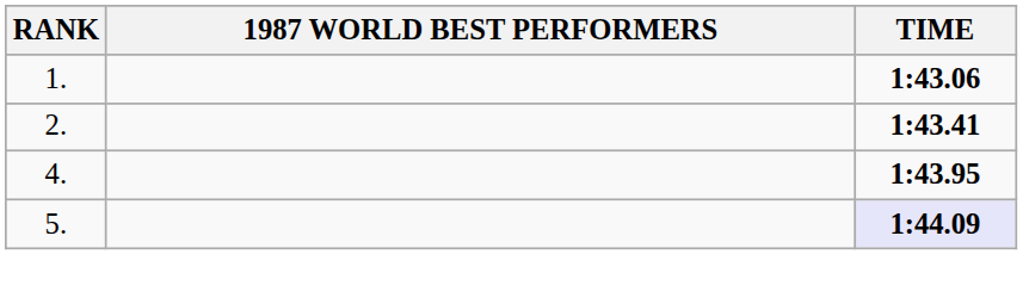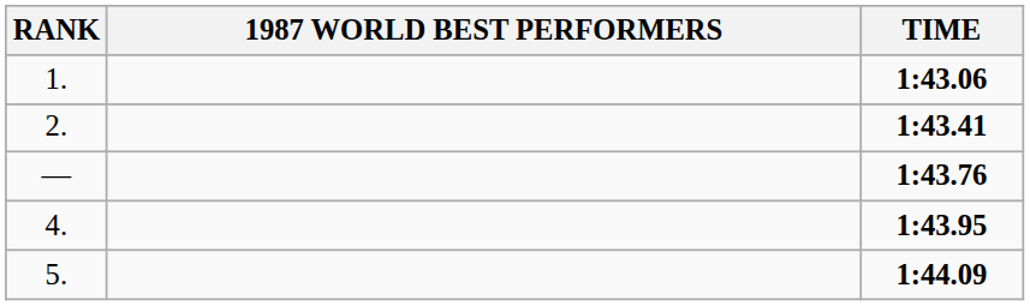+ row: — | 1:43.76
5. | TIME: lavender background -> no background
